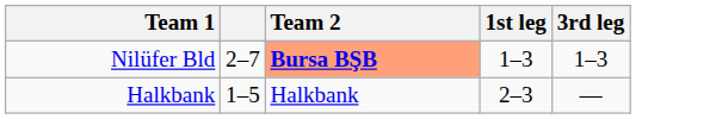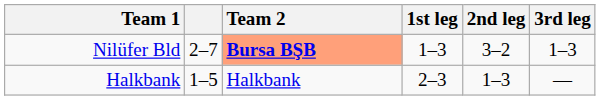+ column: 2nd leg | 3–2 | 1–3
